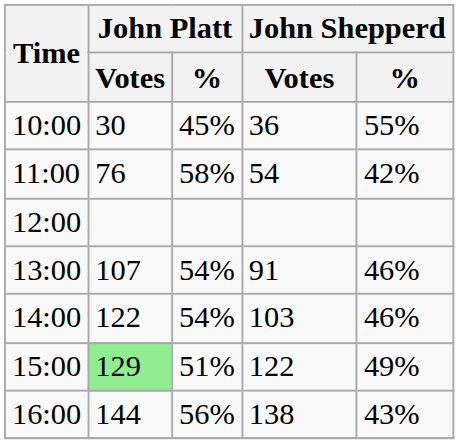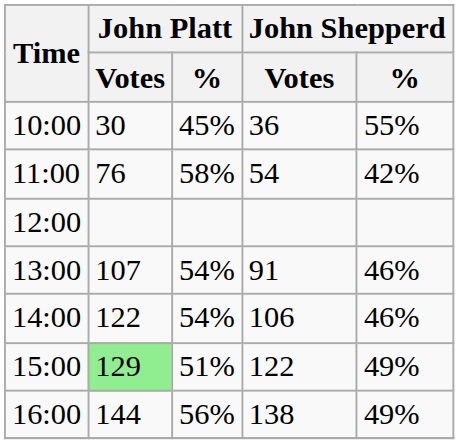14:00 | John Shepperd / Votes: 103 -> 106
16:00 | John Shepperd / %: 43% -> 49%
